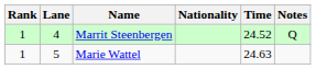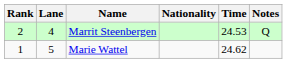Marrit Steenbergen | Rank: 1 -> 2
Marrit Steenbergen | Time: 24.52 -> 24.53
Marie Wattel | Time: 24.63 -> 24.62
